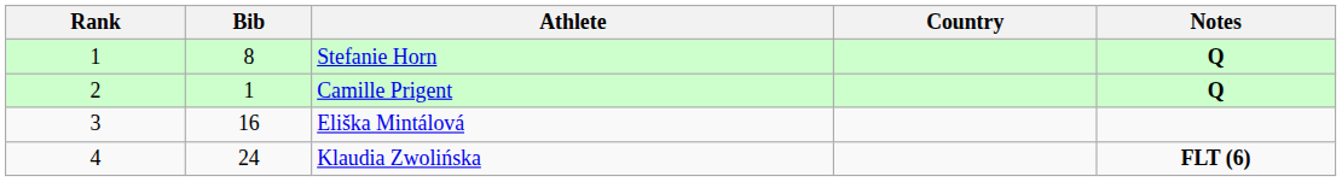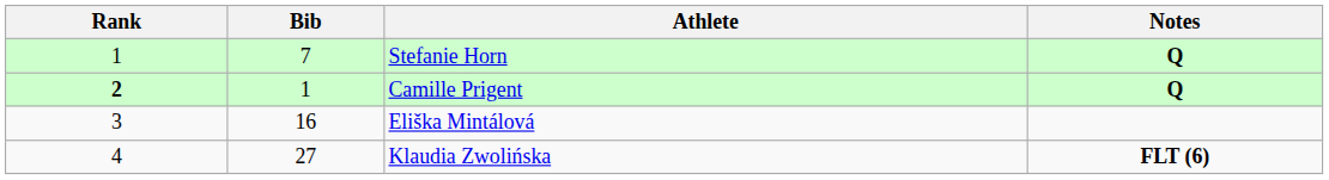- column: Country
Stefanie Horn | Bib: 8 -> 7
Camille Prigent | Rank: normal -> bold
Klaudia Zwolińska | Bib: 24 -> 27
